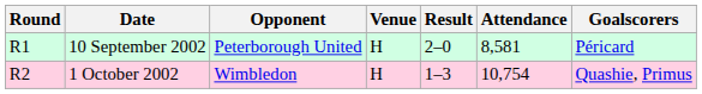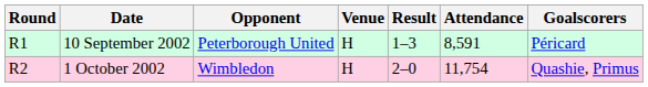10 September 2002 | Result: 2–0 -> 1–3
10 September 2002 | Attendance: 8,581 -> 8,591
1 October 2002 | Result: 1–3 -> 2–0
1 October 2002 | Attendance: 10,754 -> 11,754
